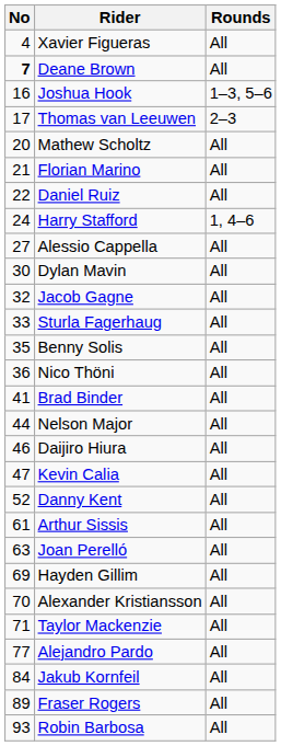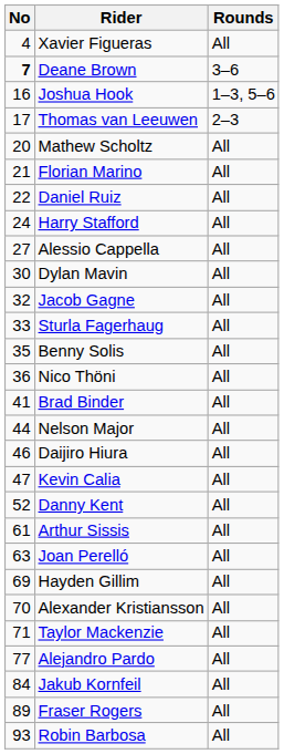Deane Brown | Rounds: All -> 3–6
Harry Stafford | Rounds: 1, 4–6 -> All
